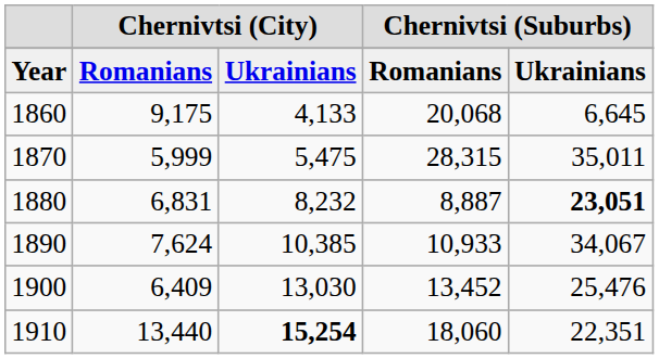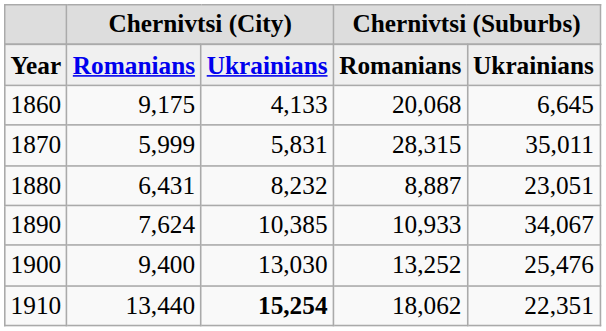1870 | column 3: 5,475 -> 5,831
1880 | column 2: 6,831 -> 6,431
1880 | column 5: bold -> normal
1900 | column 2: 6,409 -> 9,400
1900 | column 4: 13,452 -> 13,252
1910 | column 4: 18,060 -> 18,062
